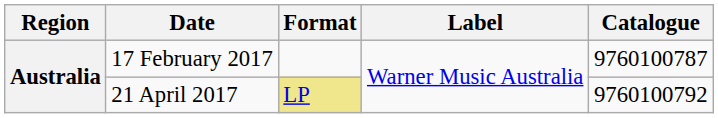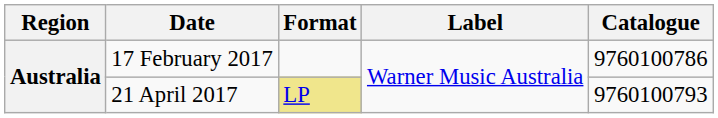17 February 2017 | Catalogue: 9760100787 -> 9760100786
21 April 2017 | Catalogue: 9760100792 -> 9760100793
